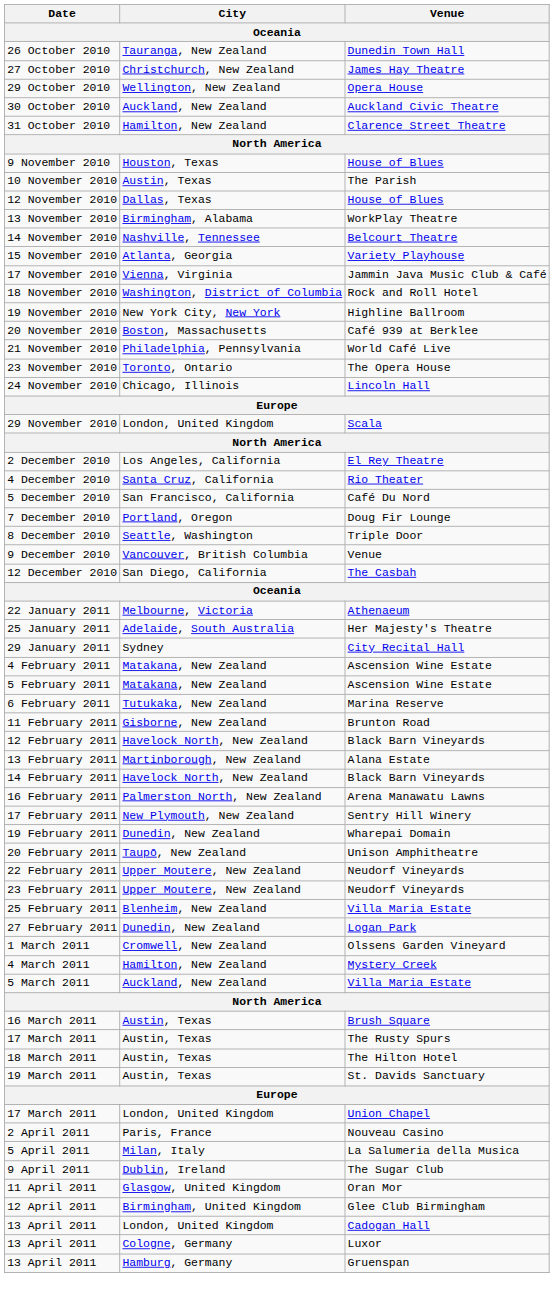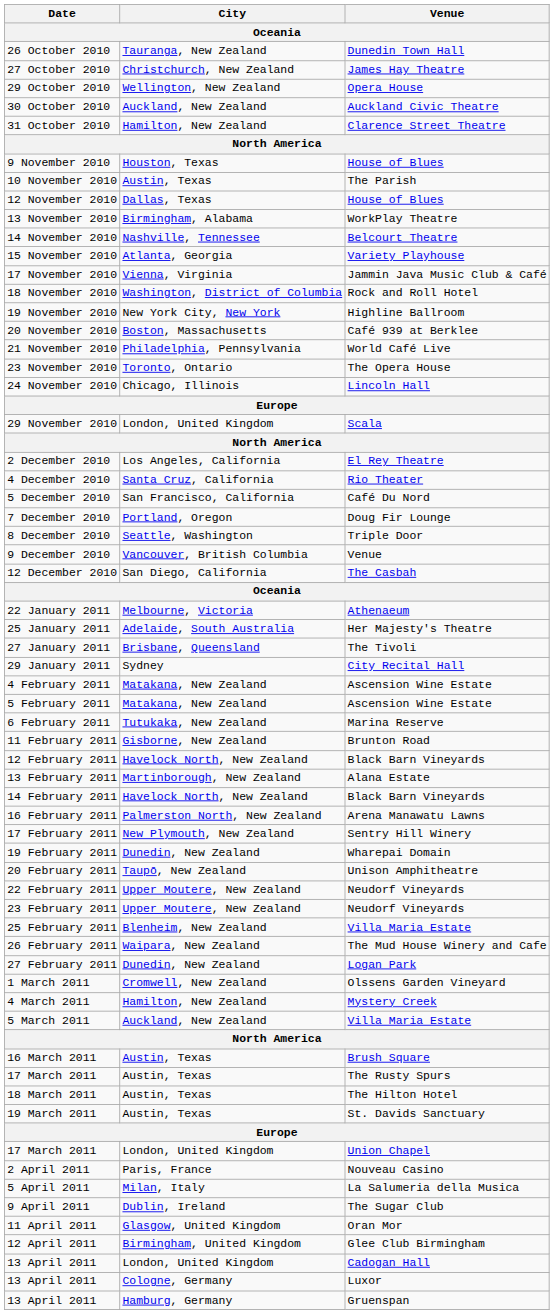+ row: 27 January 2011 | Brisbane, Queensland | The Tivoli
+ row: 26 February 2011 | Waipara, New Zealand | The Mud House Winery and Cafe
